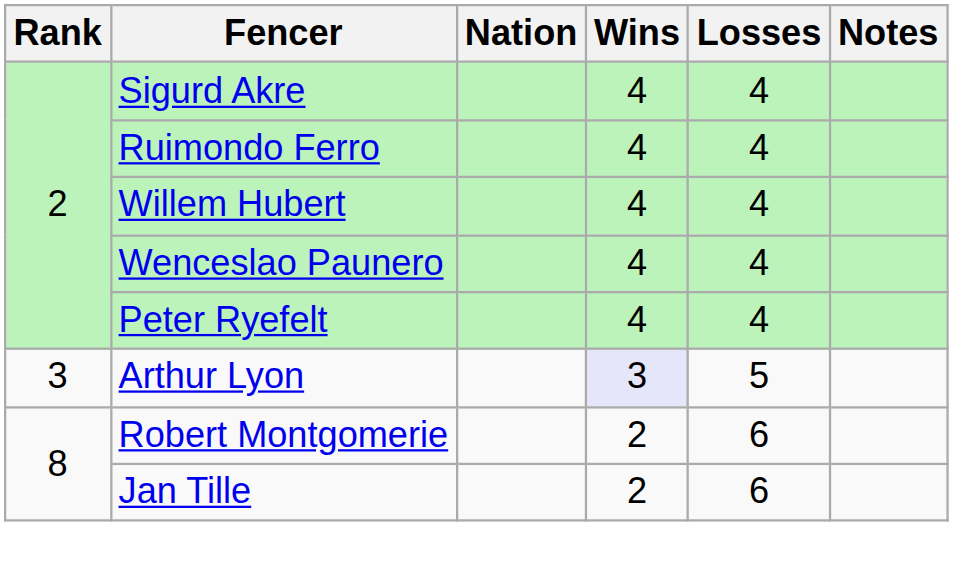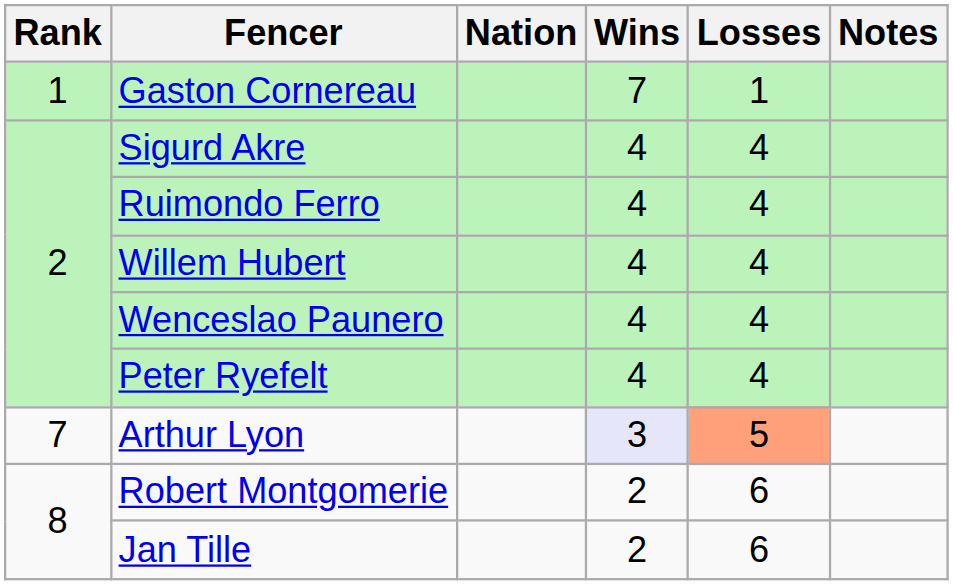+ row: 1 | Gaston Cornereau | 7 | 1
Arthur Lyon | Rank: 3 -> 7
Arthur Lyon | Losses: no background -> lightsalmon background
